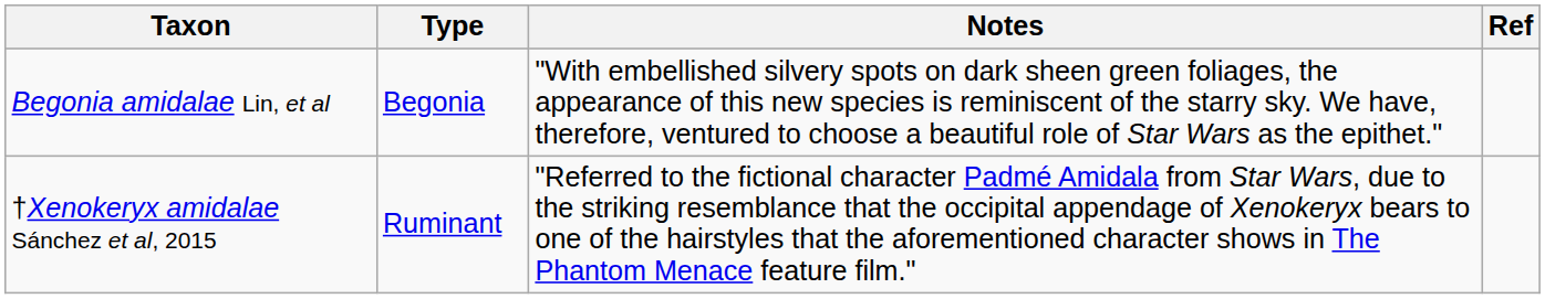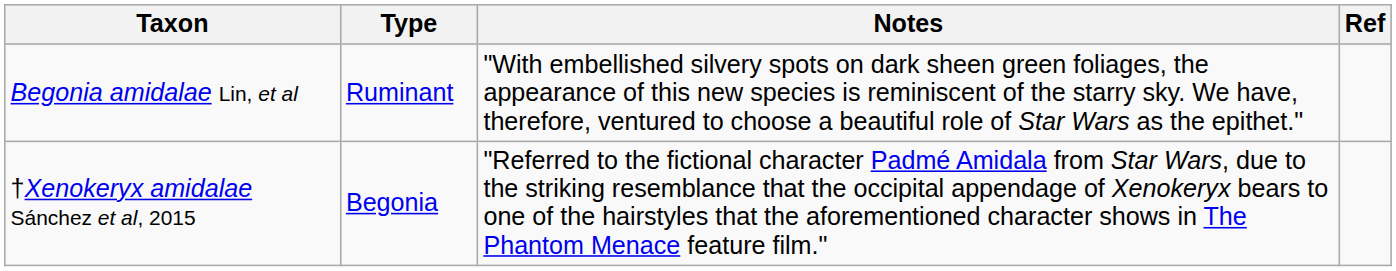Begonia amidalae Lin, et al | Type: Begonia -> Ruminant
†Xenokeryx amidalae Sánchez et al, 2015 | Type: Ruminant -> Begonia
